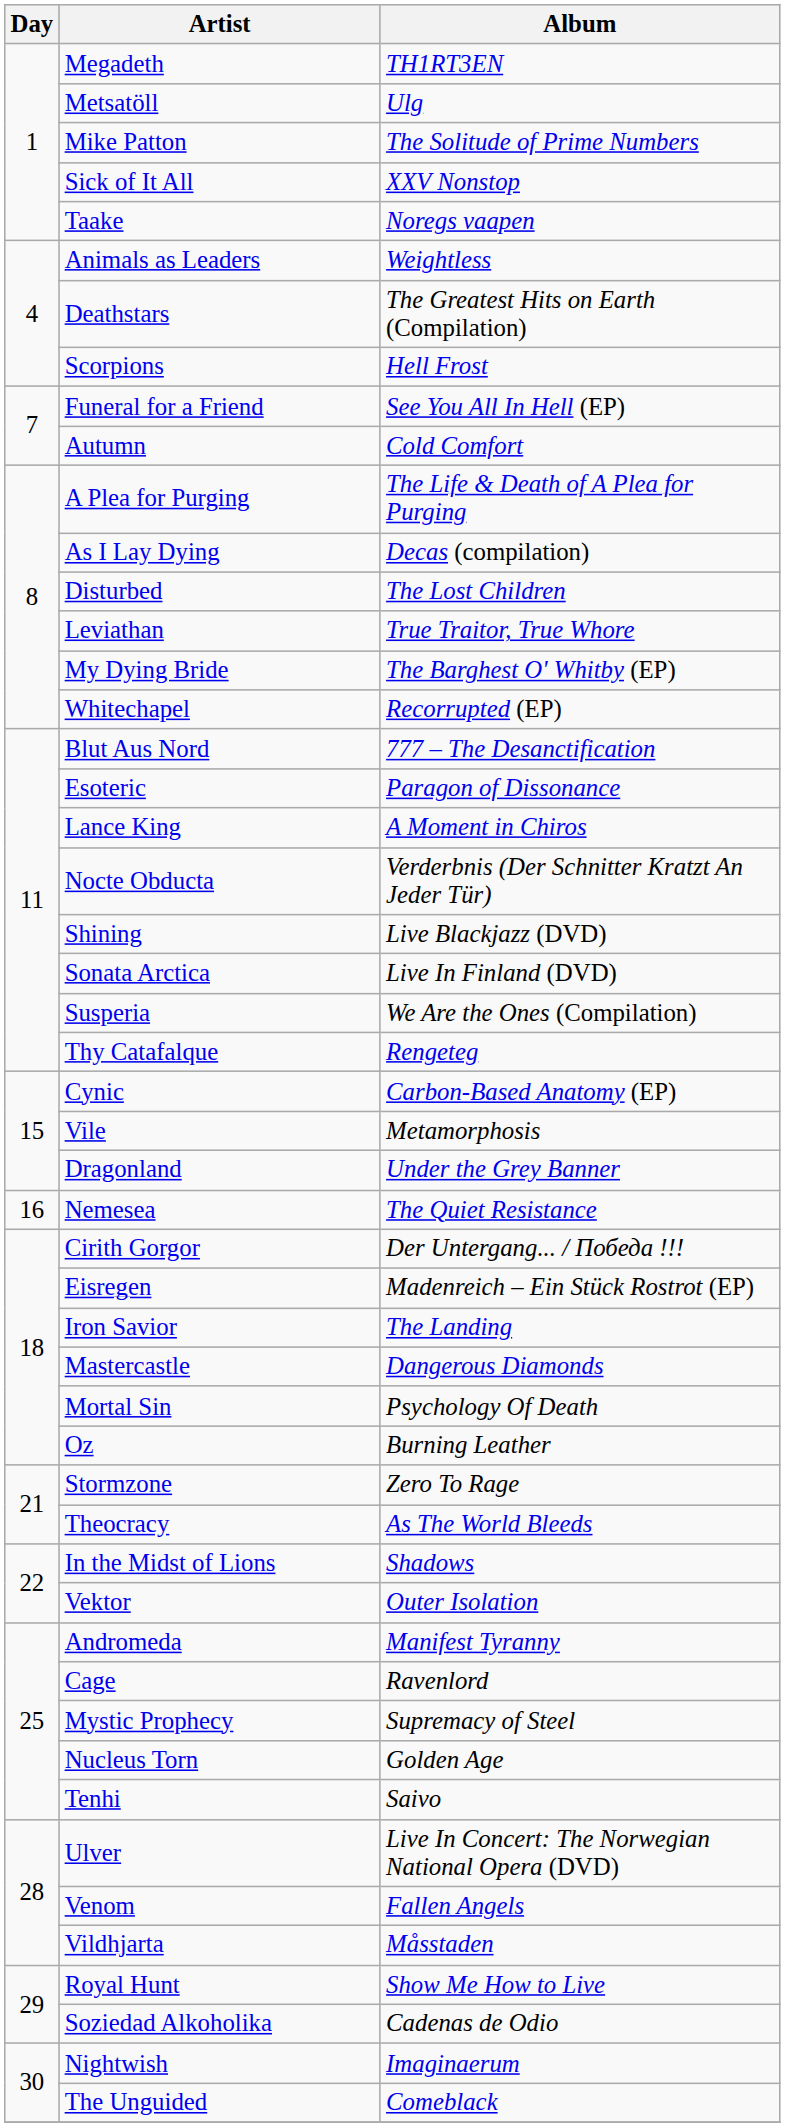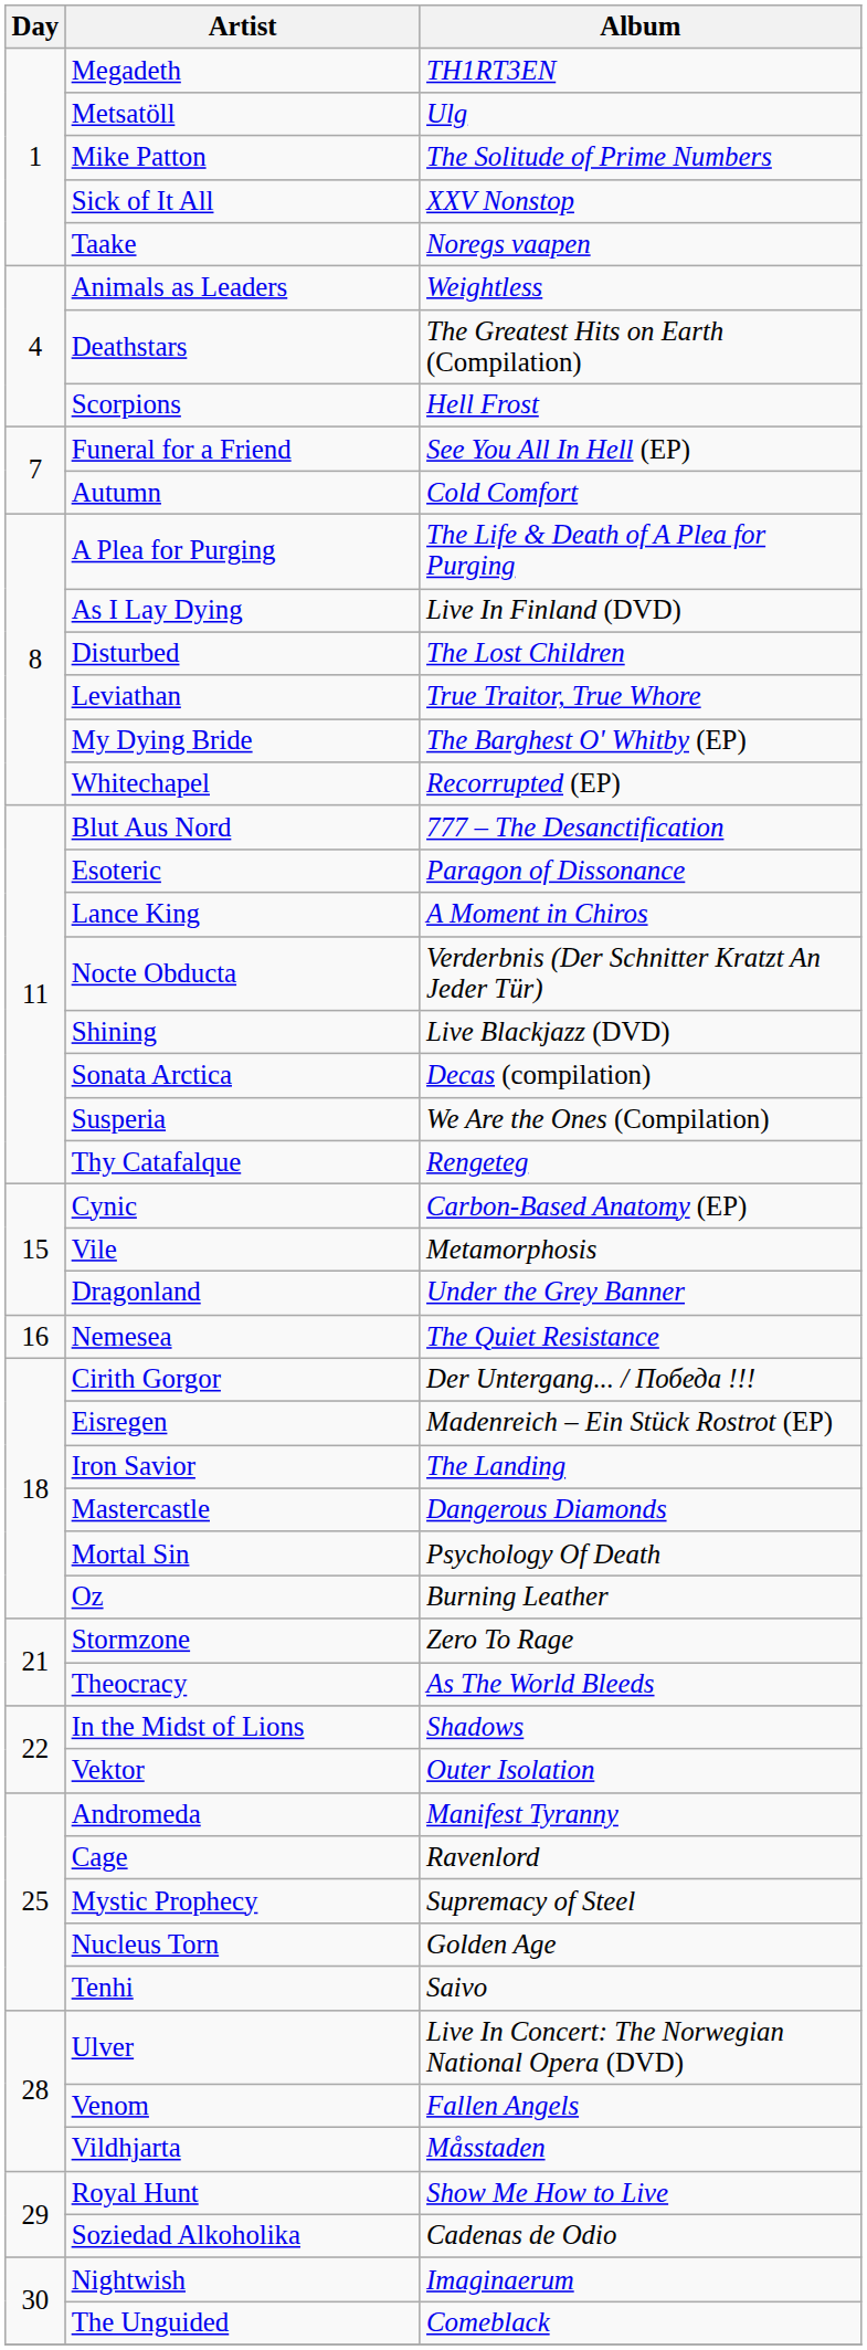As I Lay Dying | Album: Decas (compilation) -> Live In Finland (DVD)
Sonata Arctica | Album: Live In Finland (DVD) -> Decas (compilation)
